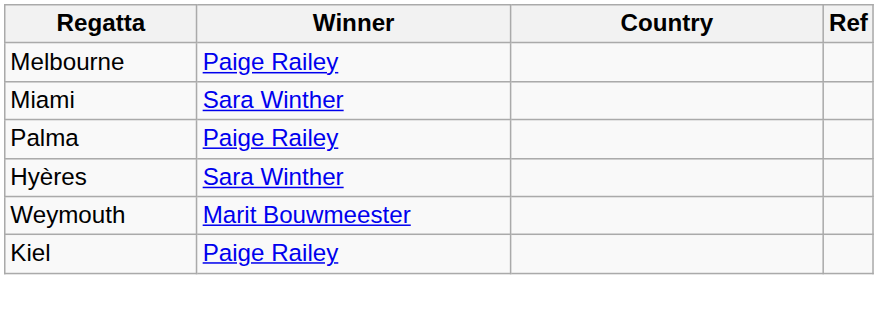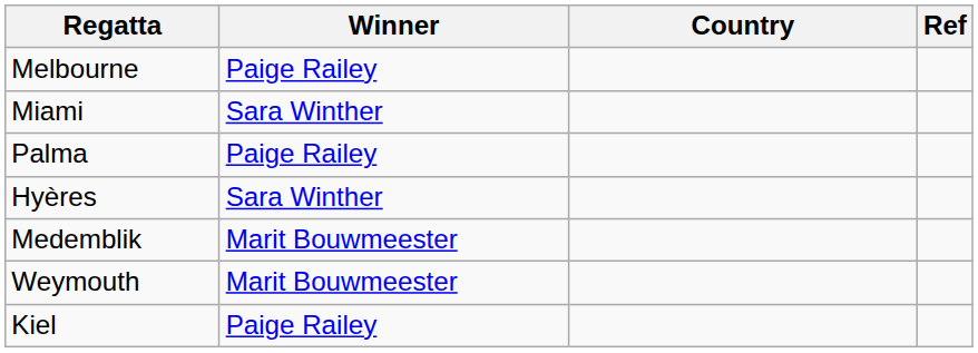+ row: Medemblik | Marit Bouwmeester
